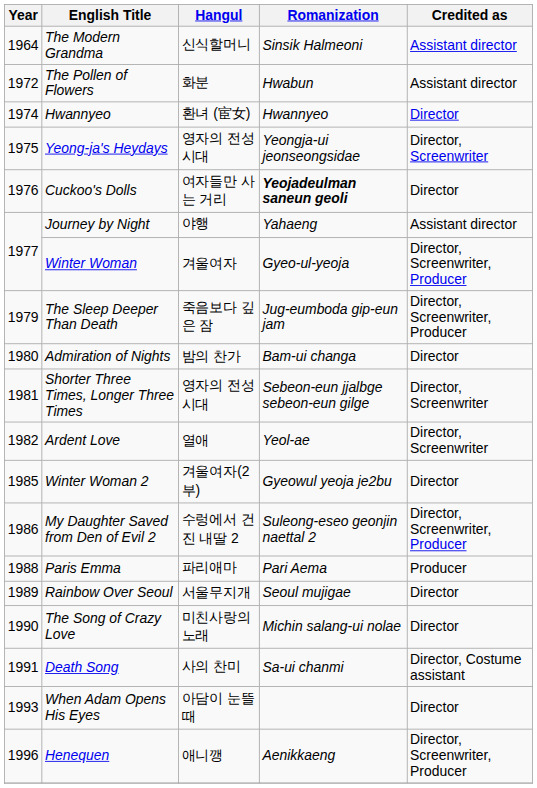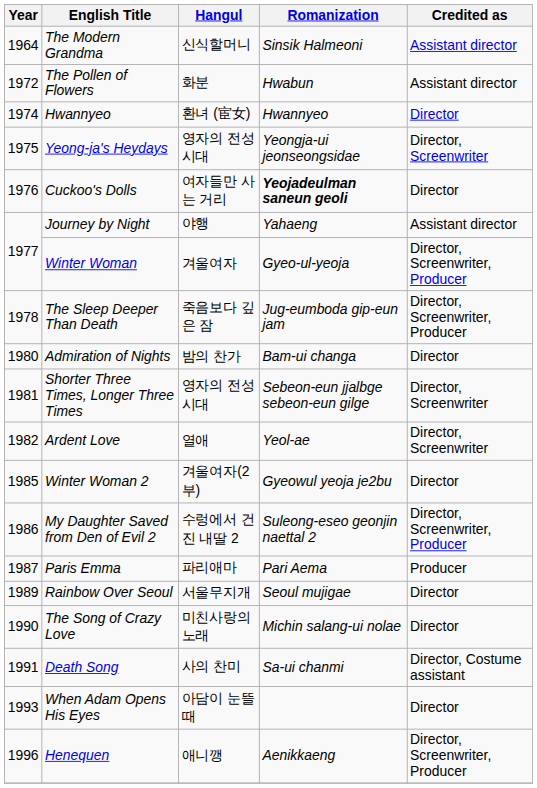The Sleep Deeper Than Death | Year: 1979 -> 1978
Paris Emma | Year: 1988 -> 1987
